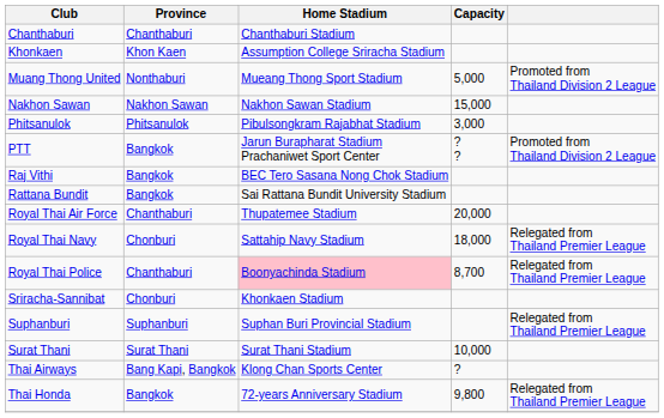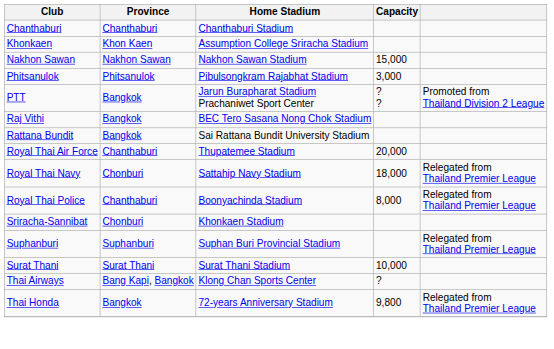- row: Muang Thong United | Nonthaburi | Mueang Thong Sport Stadium | 5,000 | Promoted from Thailand Division 2 League
Royal Thai Police | Home Stadium: pink background -> no background
Royal Thai Police | Capacity: 8,700 -> 8,000
